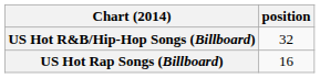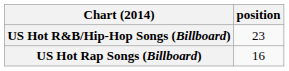US Hot R&B/Hip-Hop Songs (Billboard) | position: 32 -> 23
